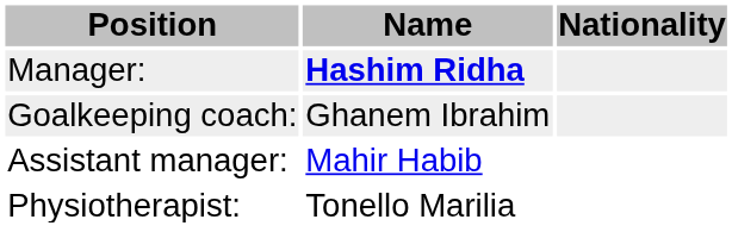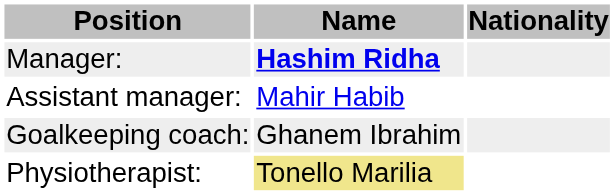rows swapped: Assistant manager: <-> Goalkeeping coach:
Physiotherapist: | Name: no background -> khaki background
